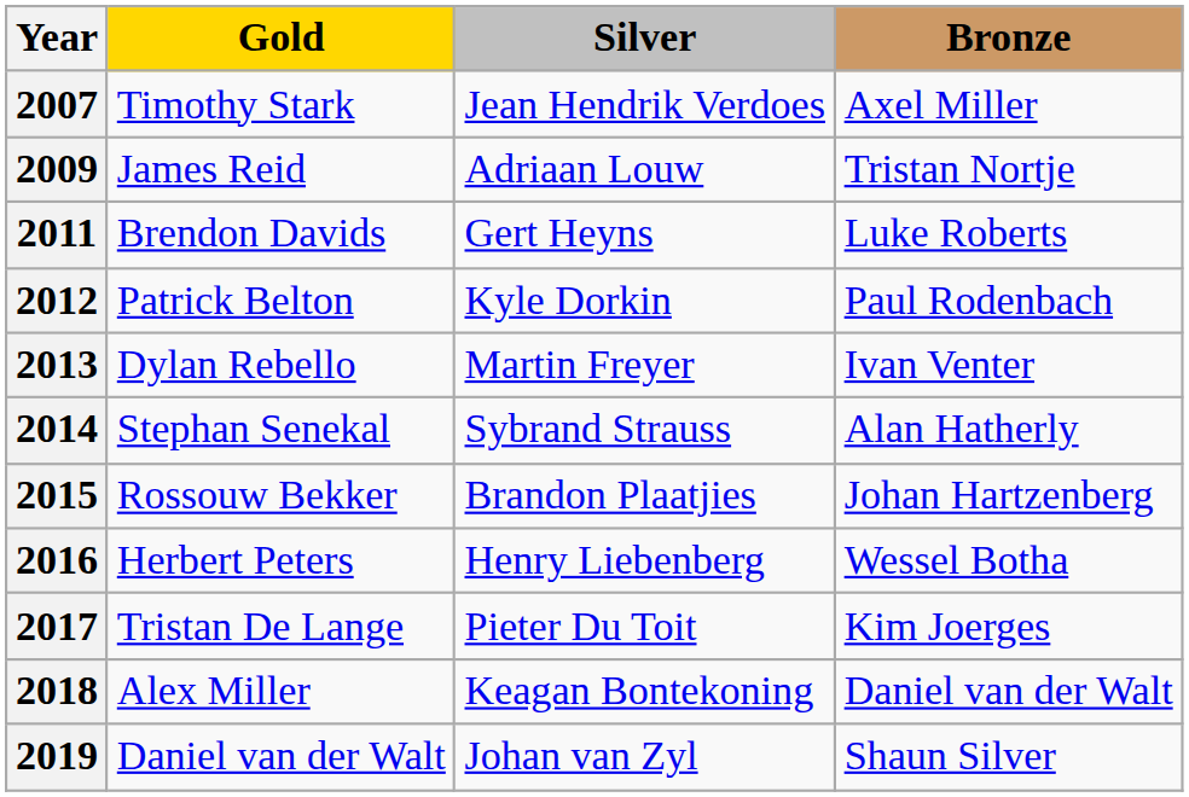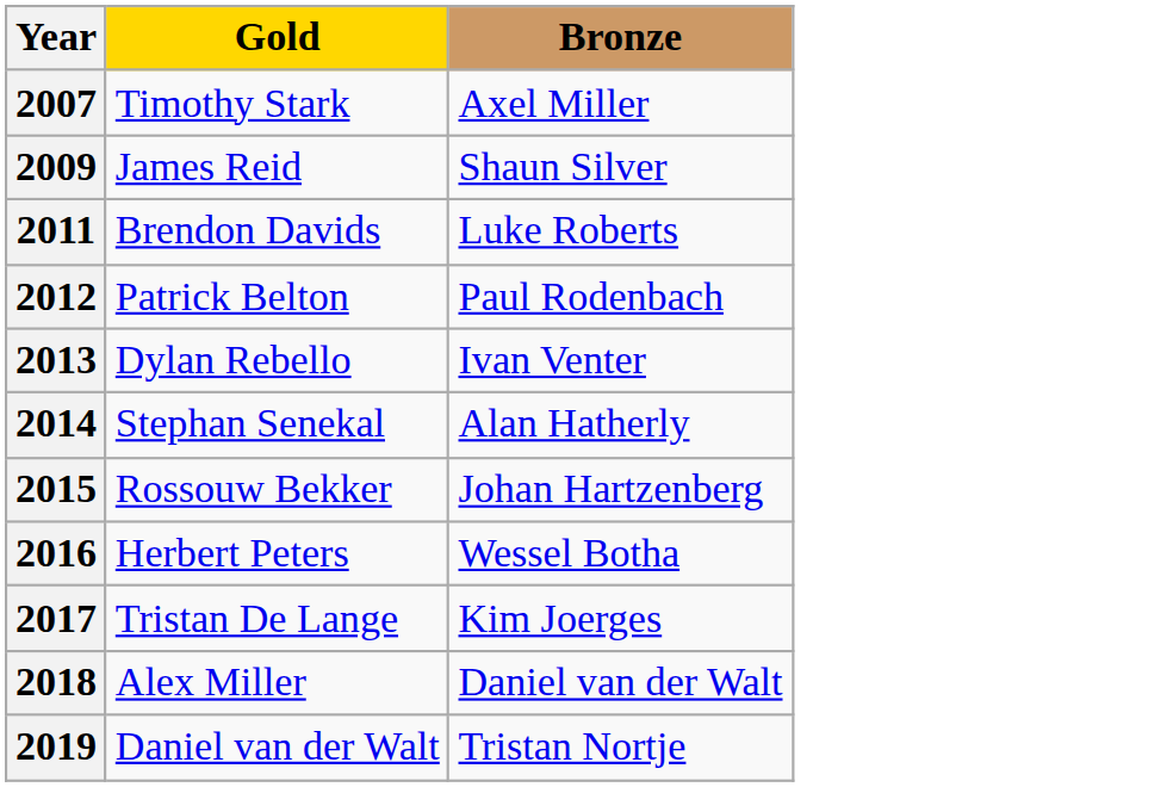- column: Silver | Jean Hendrik Verdoes | Adriaan Louw | Gert Heyns | Kyle Dorkin | Martin Freyer | Sybrand Strauss | Brandon Plaatjies | Henry Liebenberg | Pieter Du Toit | Keagan Bontekoning | Johan van Zyl
2009 | Bronze: Tristan Nortje -> Shaun Silver
2019 | Bronze: Shaun Silver -> Tristan Nortje
